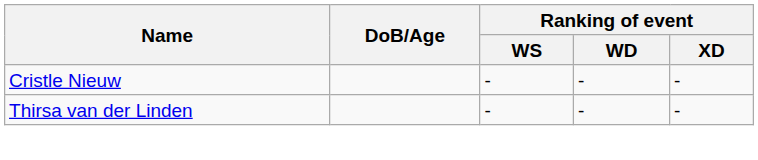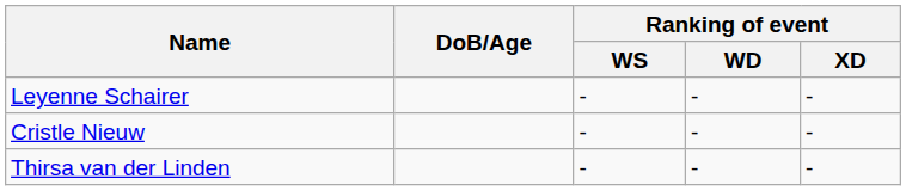+ row: Leyenne Schairer | - | - | -
